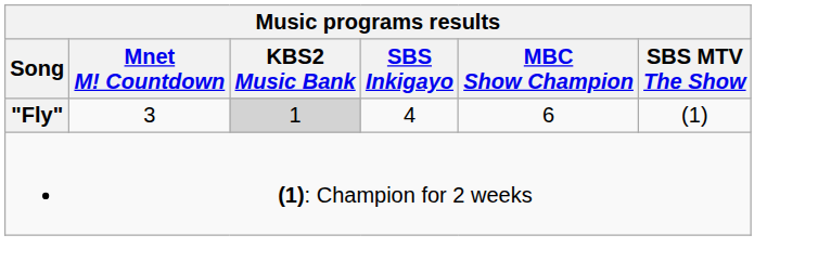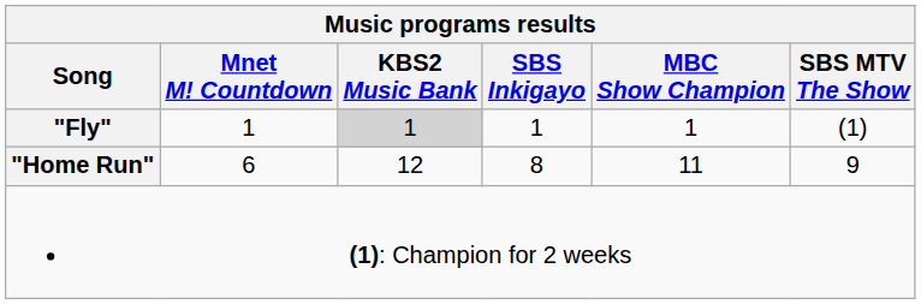"Fly" | Mnet M! Countdown: 3 -> 1
"Fly" | SBS Inkigayo: 4 -> 1
"Fly" | MBC Show Champion: 6 -> 1
+ row: "Home Run" | 6 | 12 | 8 | 11 | 9
